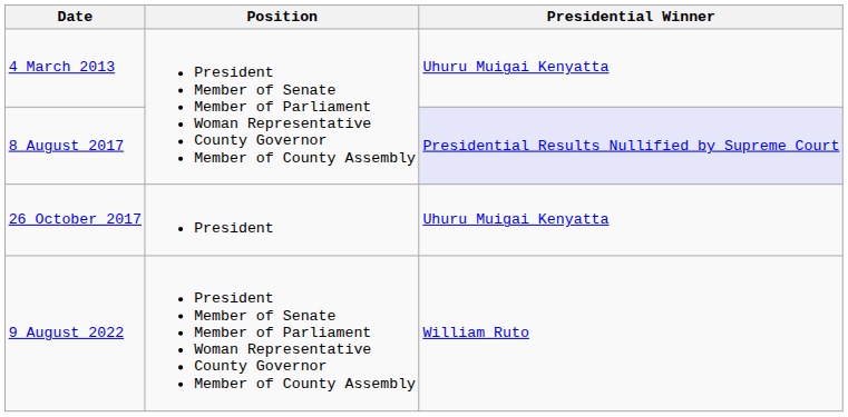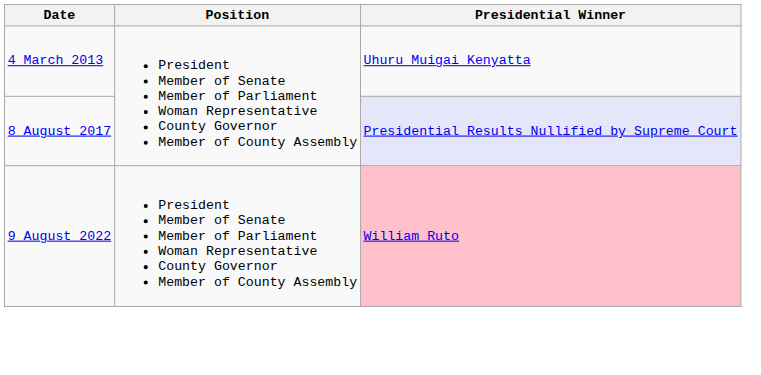- row: 26 October 2017 | President | Uhuru Muigai Kenyatta
9 August 2022 | Presidential Winner: no background -> pink background
